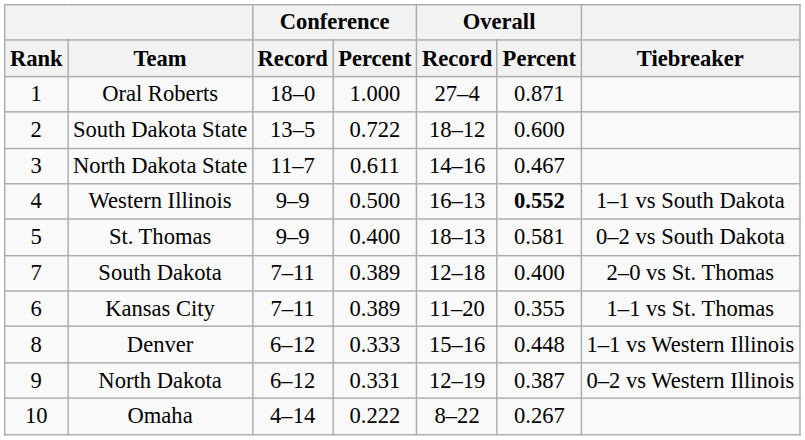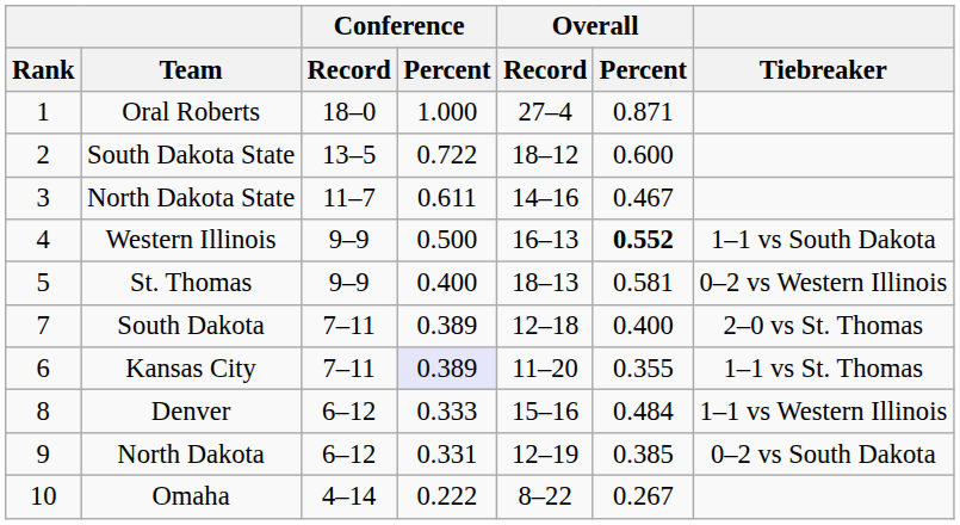St. Thomas | Tiebreaker: 0–2 vs South Dakota -> 0–2 vs Western Illinois
Kansas City | Conference / Percent: no background -> lavender background
Denver | Overall / Percent: 0.448 -> 0.484
North Dakota | Overall / Percent: 0.387 -> 0.385
North Dakota | Tiebreaker: 0–2 vs Western Illinois -> 0–2 vs South Dakota
